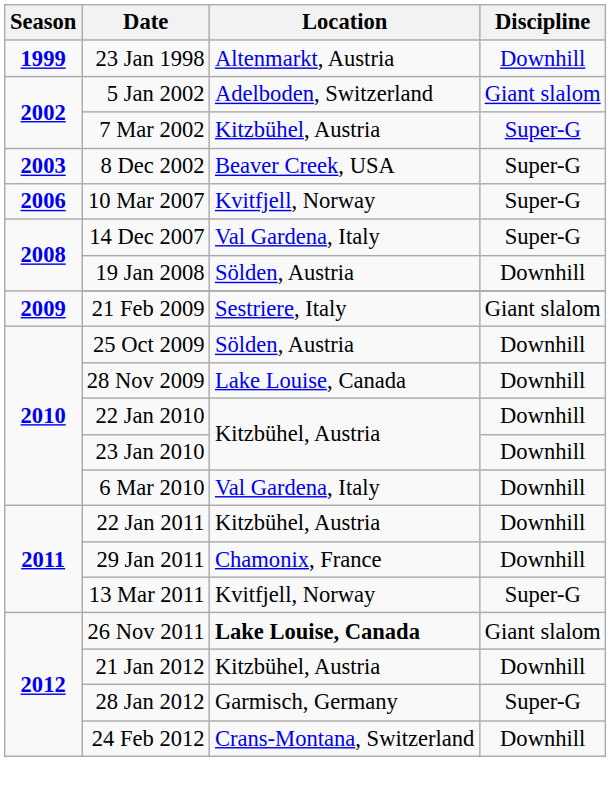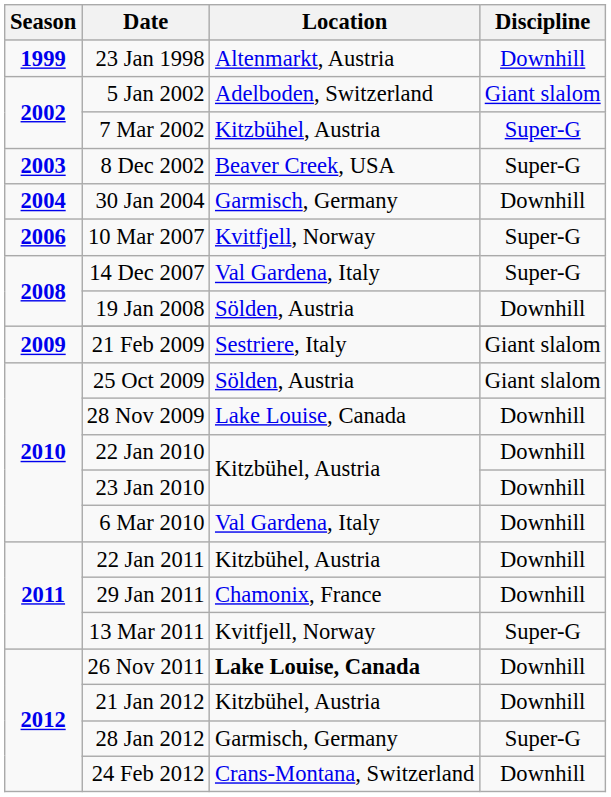+ row: 2004 | 30 Jan 2004 | Garmisch, Germany | Downhill
25 Oct 2009 | Discipline: Downhill -> Giant slalom
26 Nov 2011 | Discipline: Giant slalom -> Downhill
